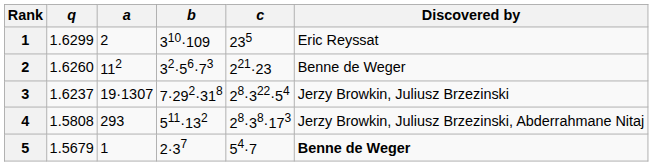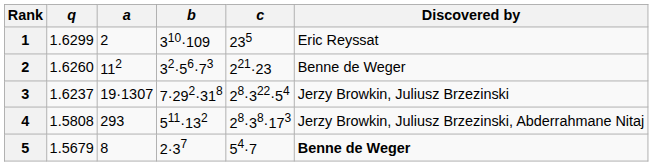5 | a: 1 -> 8
